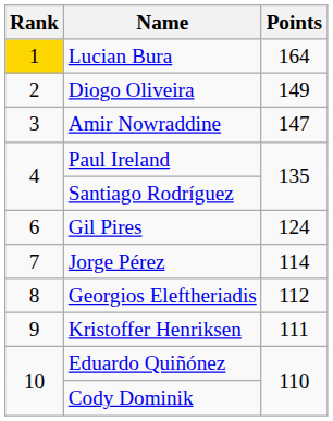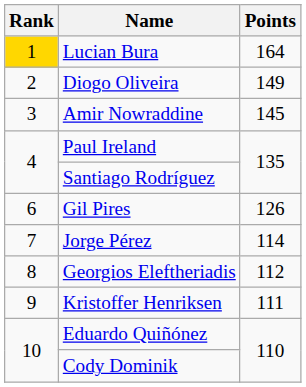Amir Nowraddine | Points: 147 -> 145
Gil Pires | Points: 124 -> 126
